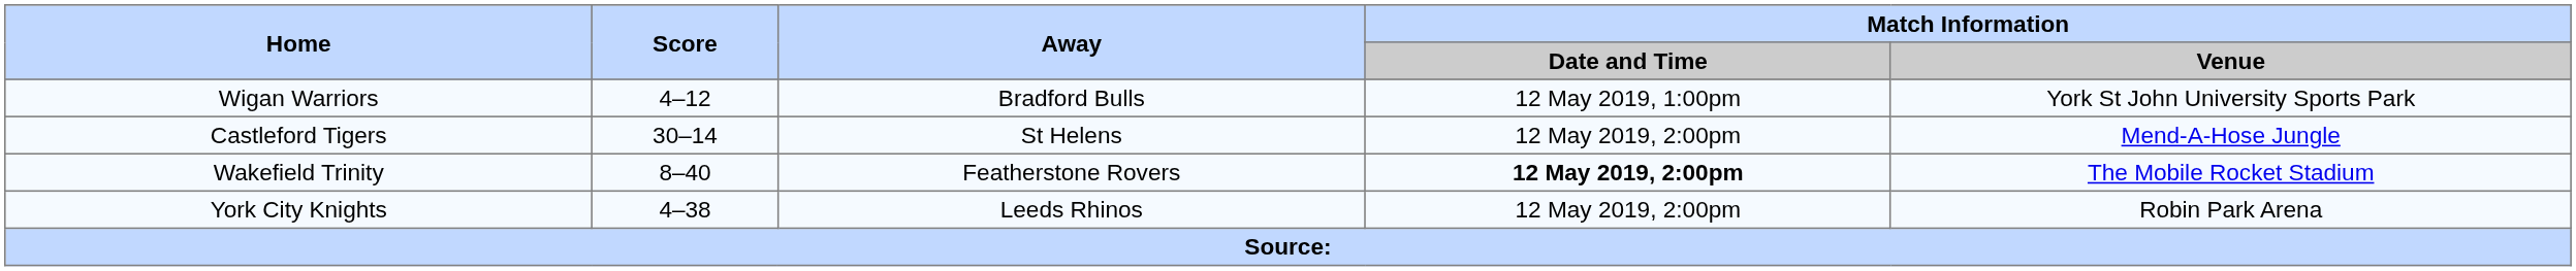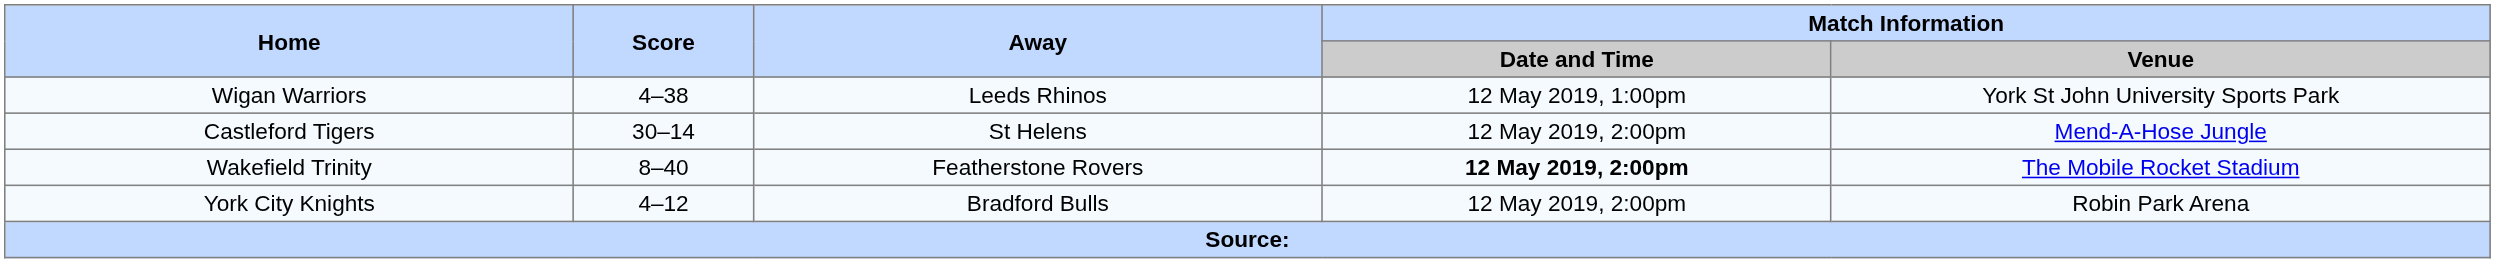Wigan Warriors | Score: 4–12 -> 4–38
Wigan Warriors | Away: Bradford Bulls -> Leeds Rhinos
York City Knights | Score: 4–38 -> 4–12
York City Knights | Away: Leeds Rhinos -> Bradford Bulls
